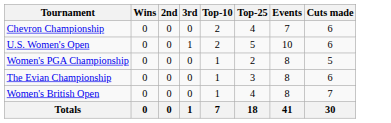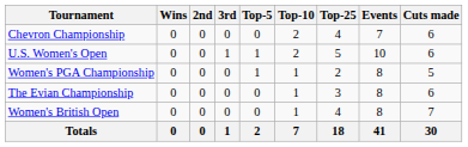+ column: Top-5 | 0 | 1 | 1 | 0 | 0 | 2
